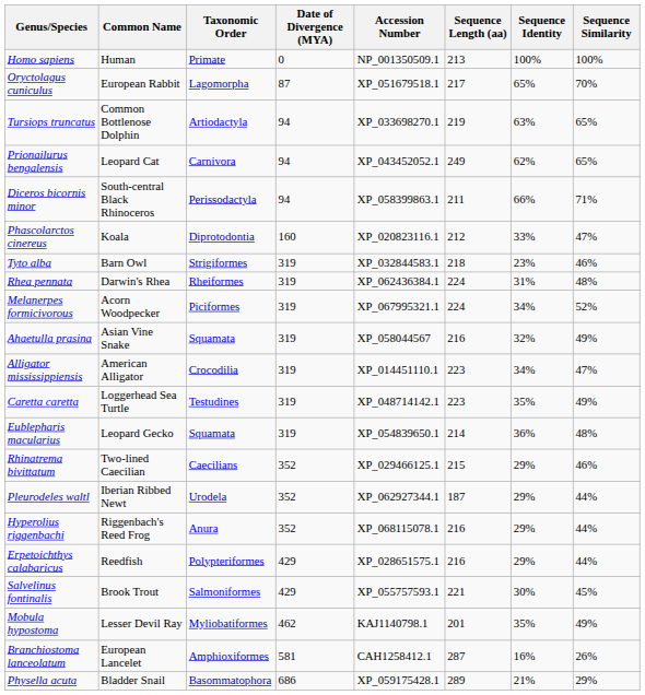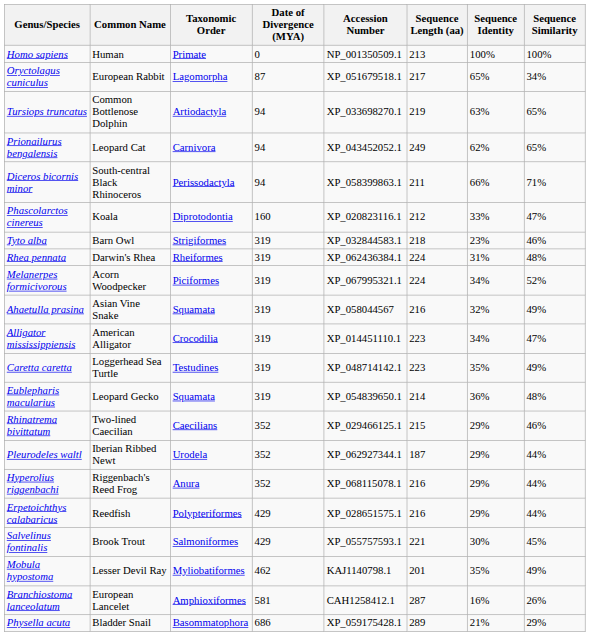Oryctolagus cuniculus | Sequence Similarity: 70% -> 34%
